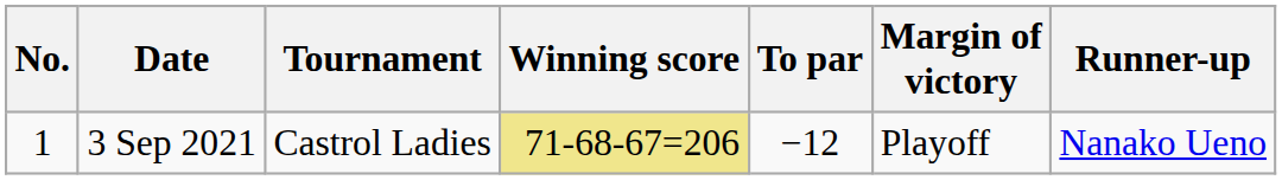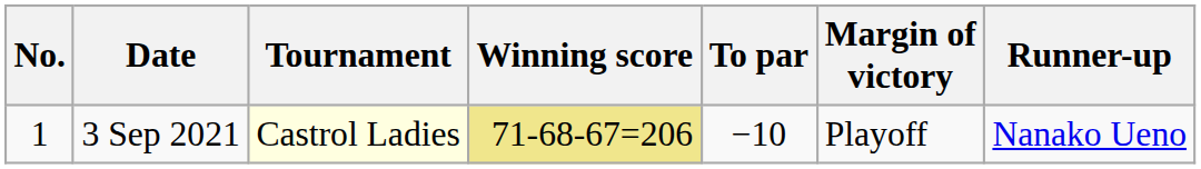3 Sep 2021 | Tournament: no background -> lightyellow background
3 Sep 2021 | To par: −12 -> −10
